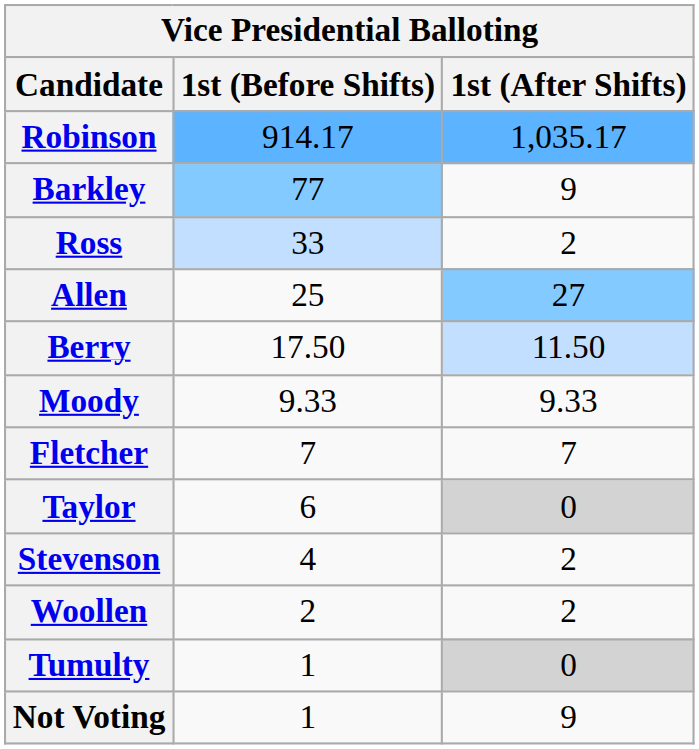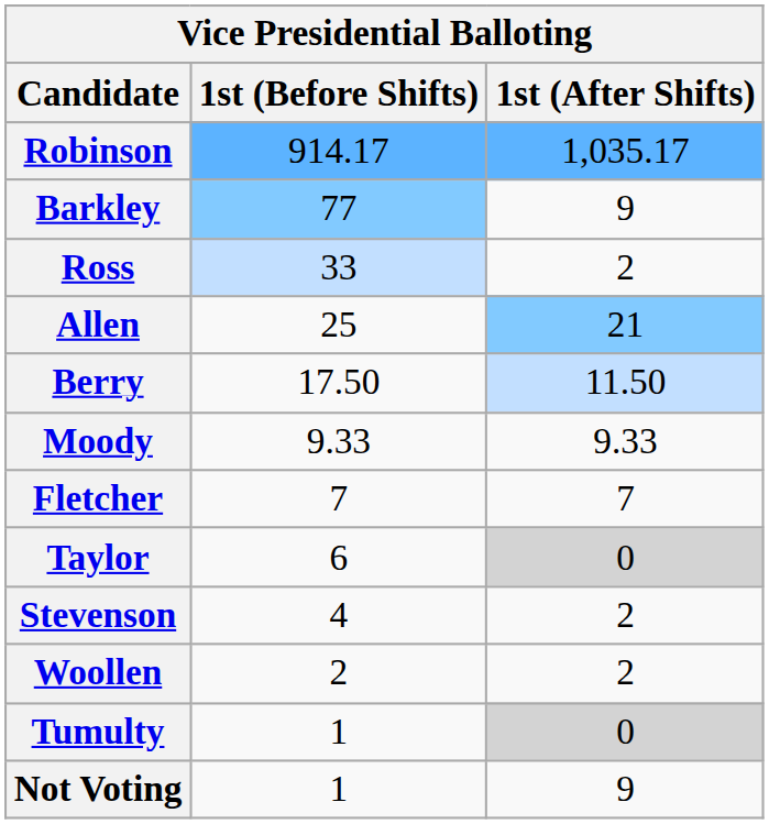Allen | 1st (After Shifts): 27 -> 21
